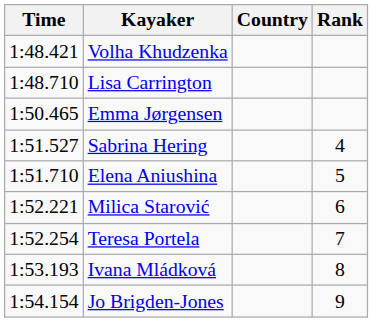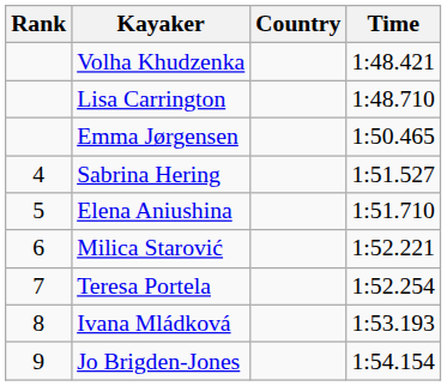columns swapped: Rank <-> Time
